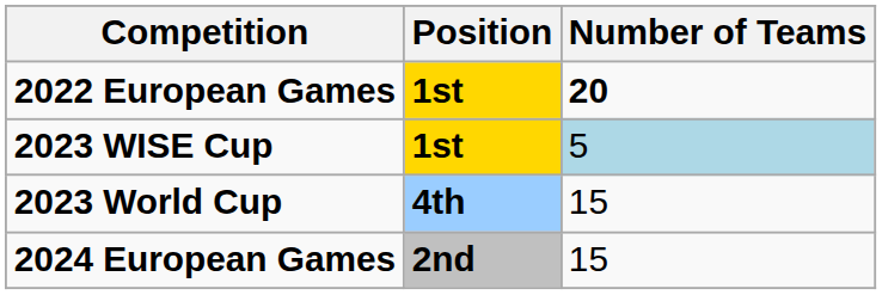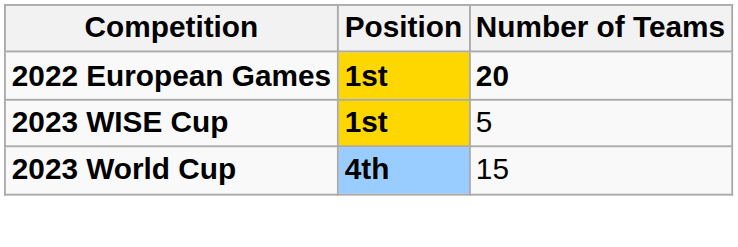2023 WISE Cup | Number of Teams: lightblue background -> no background
- row: 2024 European Games | 2nd | 15
